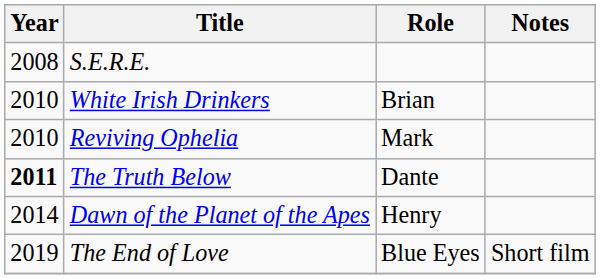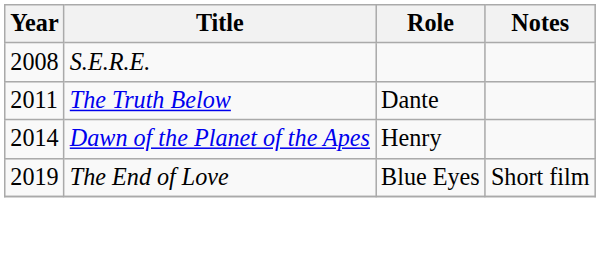- row: 2010 | White Irish Drinkers | Brian
- row: 2010 | Reviving Ophelia | Mark
The Truth Below | Year: bold -> normal
